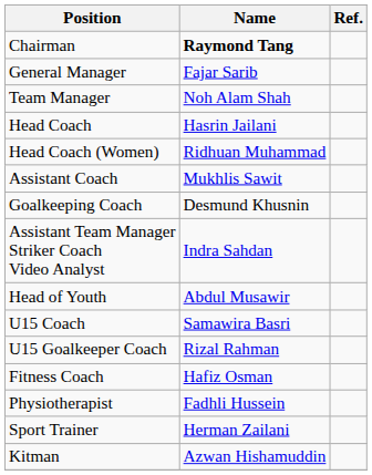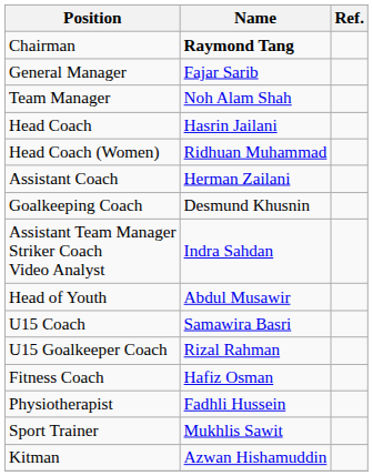Assistant Coach | Name: Mukhlis Sawit -> Herman Zailani
Sport Trainer | Name: Herman Zailani -> Mukhlis Sawit
